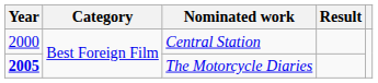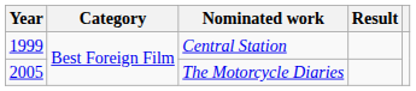Central Station | Year: 2000 -> 1999
The Motorcycle Diaries | Year: bold -> normal
